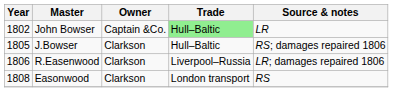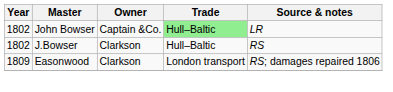J.Bowser | Year: 1805 -> 1802
J.Bowser | Source & notes: RS; damages repaired 1806 -> RS
- row: 1806 | R.Easenwood | Clarkson | Liverpool–Russia | LR; damages repaired 1806
Easonwood | Year: 1808 -> 1809
Easonwood | Source & notes: RS -> RS; damages repaired 1806
